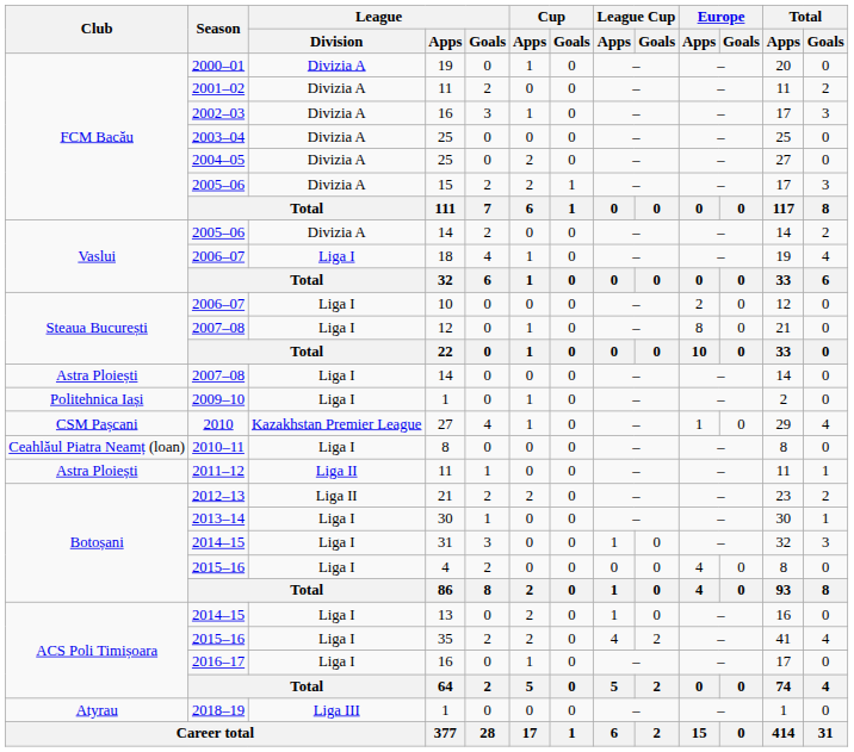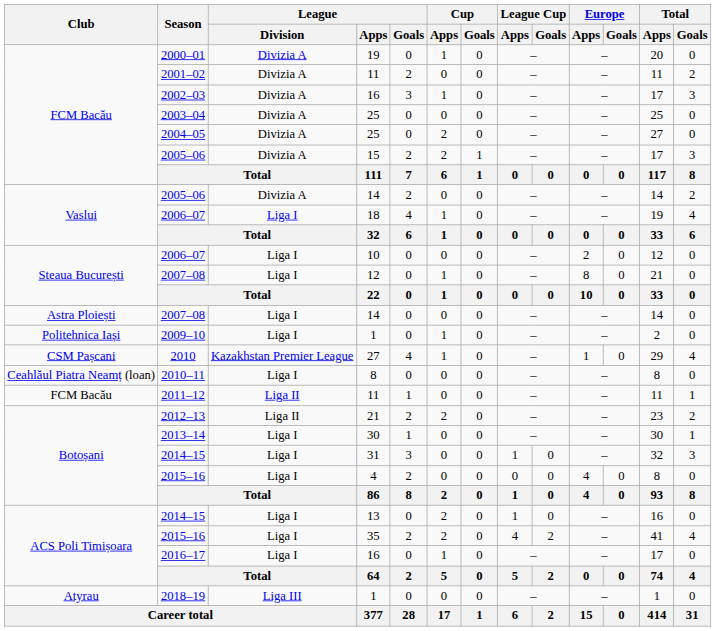2011–12 | Club: Astra Ploiești -> FCM Bacău
